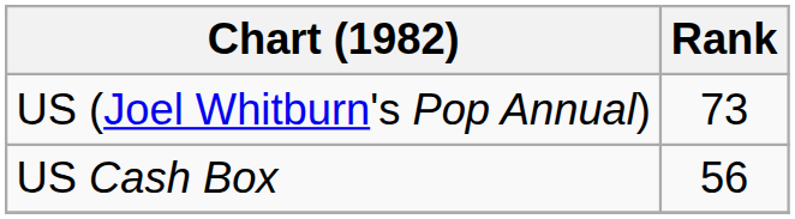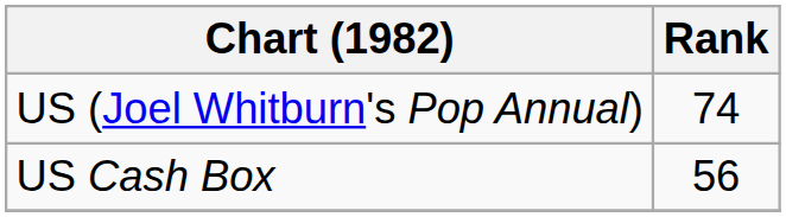US (Joel Whitburn's Pop Annual) | Rank: 73 -> 74
